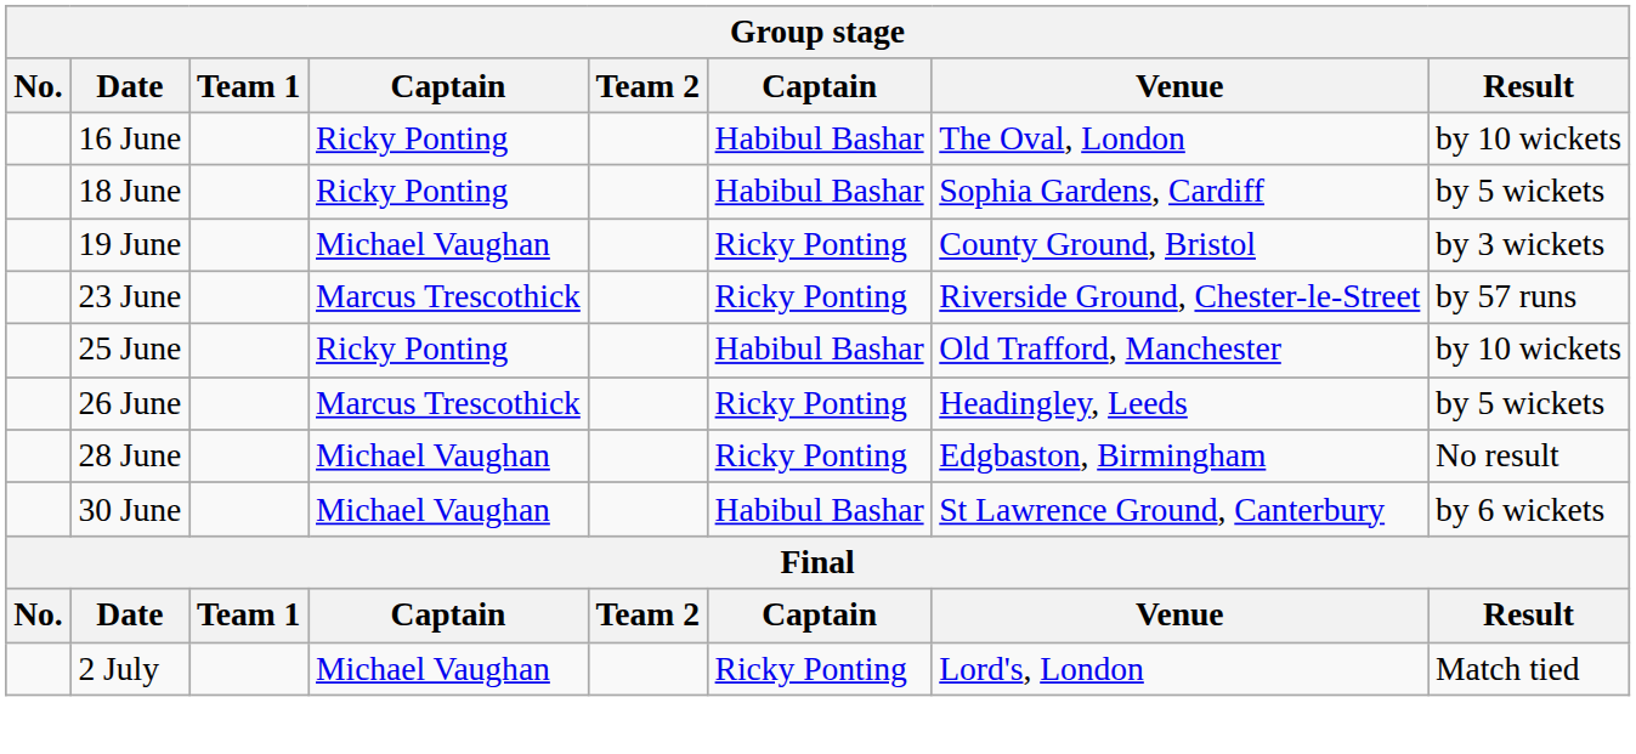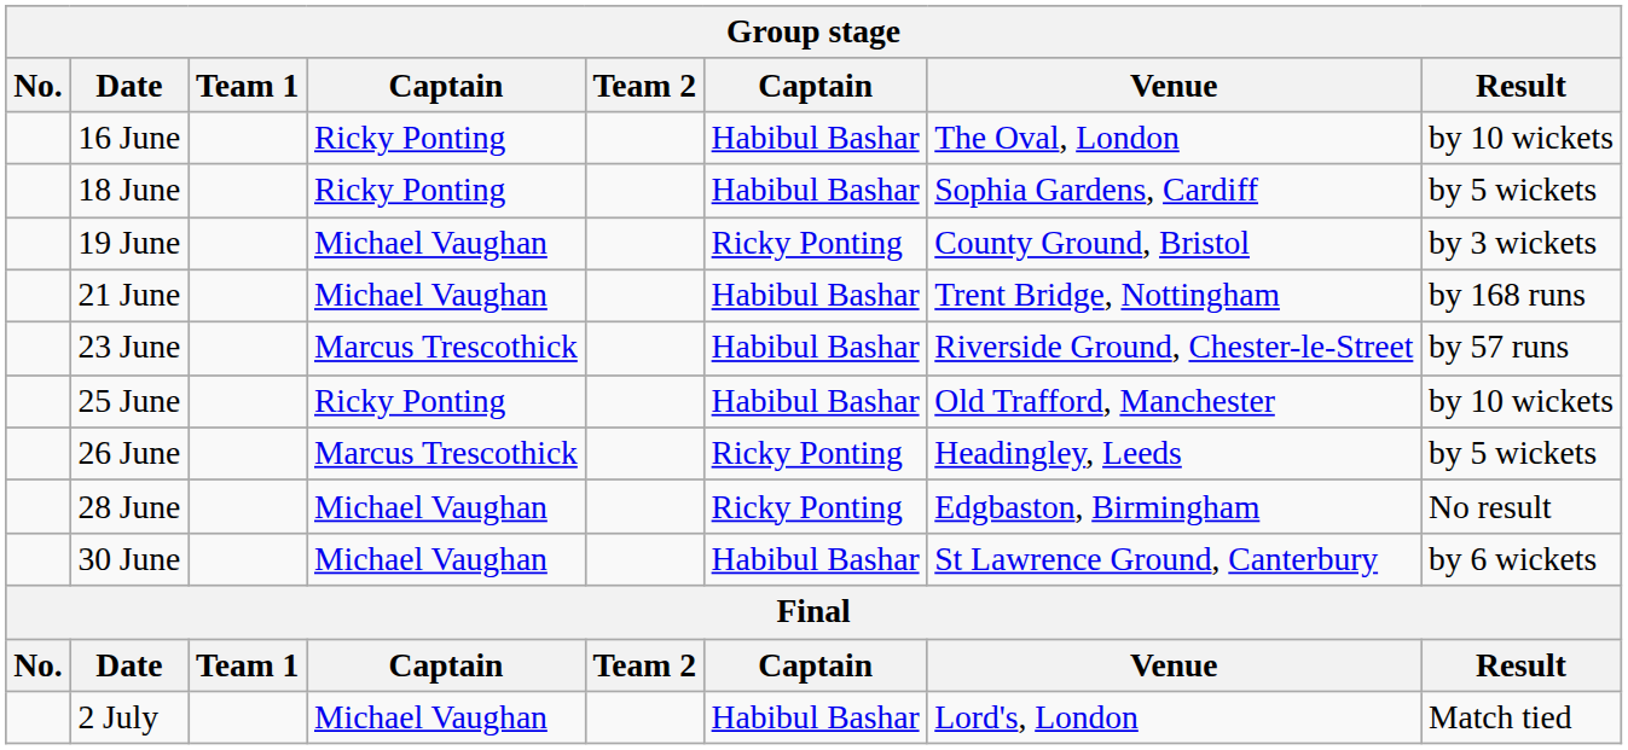+ row: 21 June | Michael Vaughan | Habibul Bashar | Trent Bridge, Nottingham | by 168 runs
23 June | column 6: Ricky Ponting -> Habibul Bashar
2 July | column 6: Ricky Ponting -> Habibul Bashar
